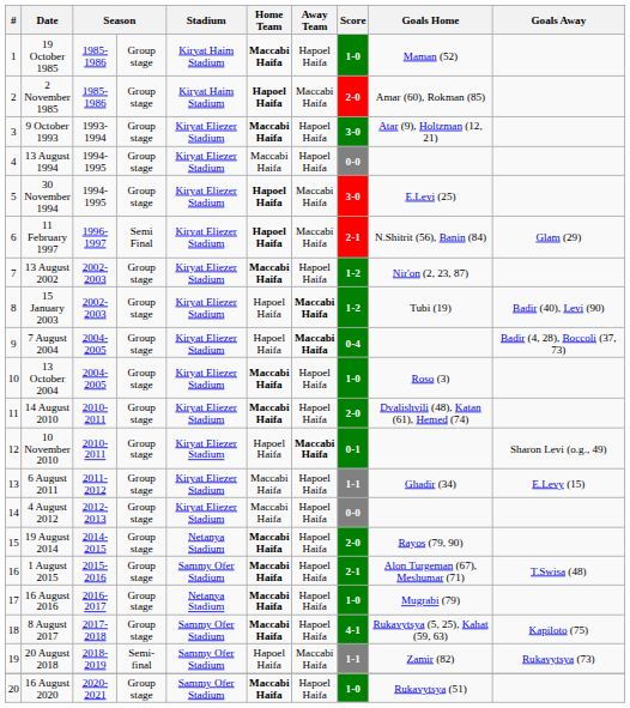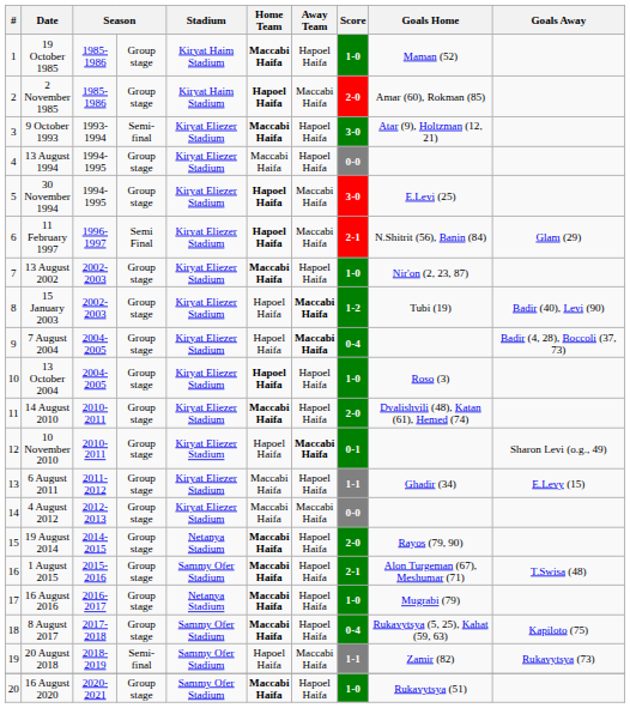9 October 1993 | column 4: Group stage -> Semi-final
13 August 2002 | Score: 1-2 -> 1-0
13 October 2004 | Home Team: Maccabi Haifa -> Hapoel Haifa
4 August 2012 | Away Team: Hapoel Haifa -> Maccabi Haifa
8 August 2017 | Score: 4-1 -> 0-4
